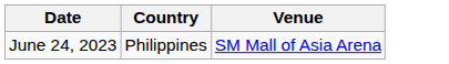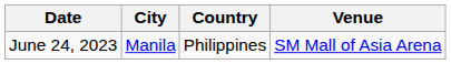+ column: City | Manila
